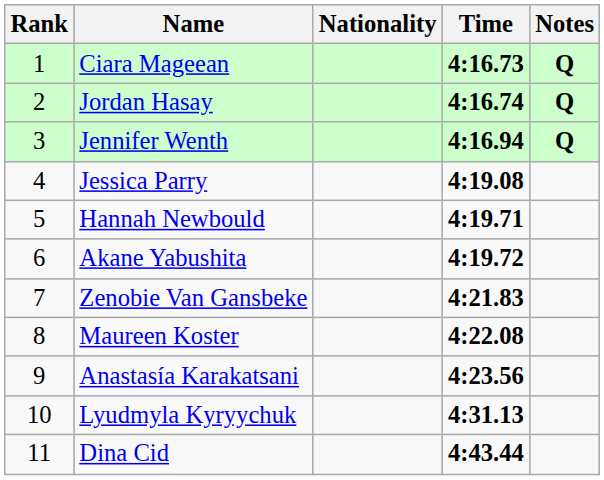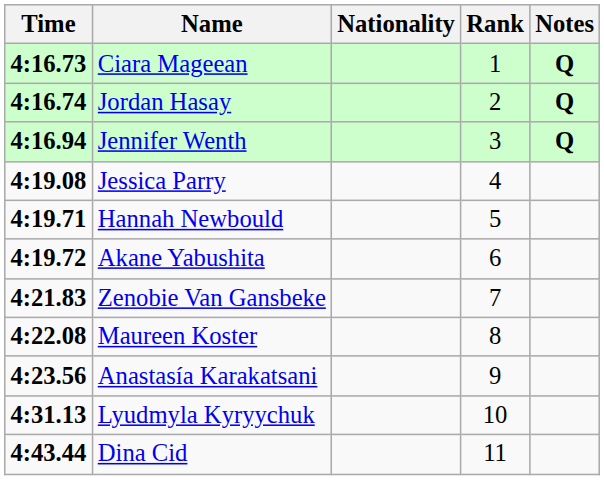columns swapped: Rank <-> Time
